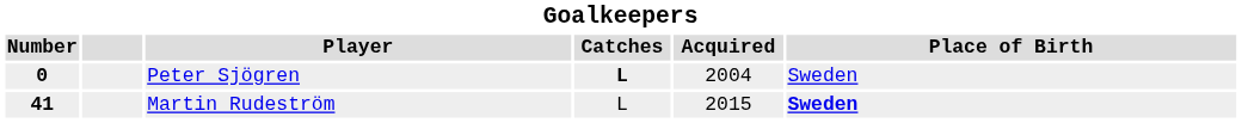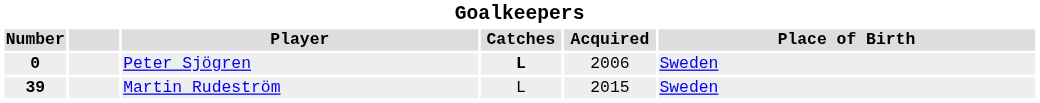Peter Sjögren | Acquired: 2004 -> 2006
Martin Rudeström | Number: 41 -> 39
Martin Rudeström | Place of Birth: bold -> normal
